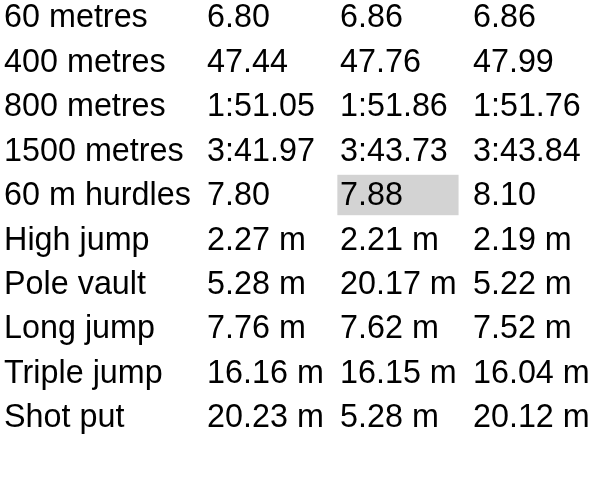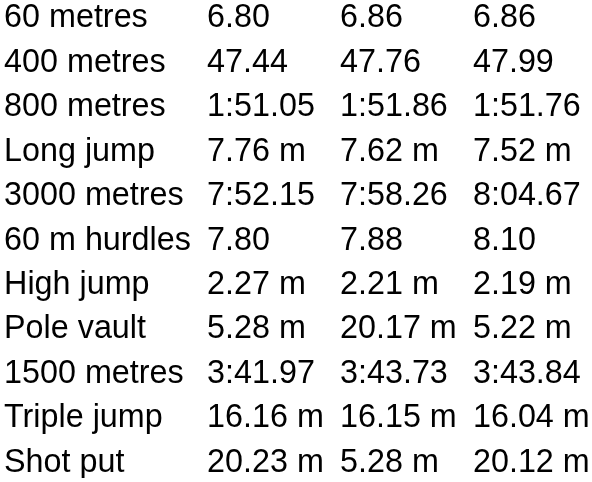rows swapped: 1500 metres <-> Long jump
+ row: 3000 metres | 7:52.15 | 7:58.26 | 8:04.67
60 m hurdles | column 5: lightgrey background -> no background
